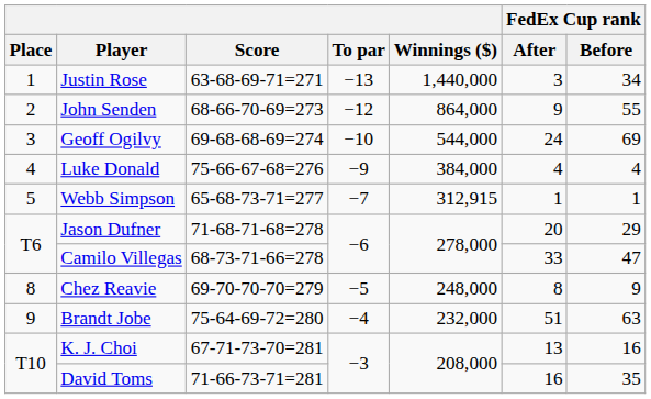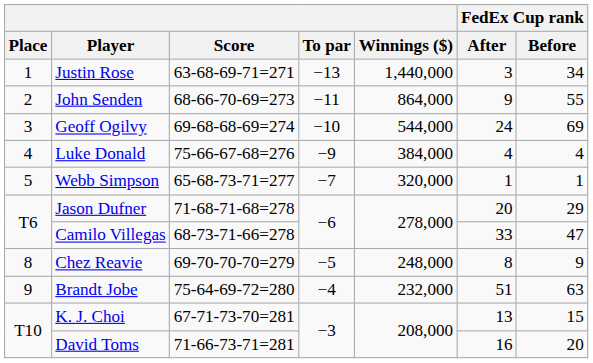John Senden | To par: −12 -> −11
Webb Simpson | Winnings ($): 312,915 -> 320,000
K. J. Choi | FedEx Cup rank / Before: 16 -> 15
David Toms | FedEx Cup rank / Before: 35 -> 20
